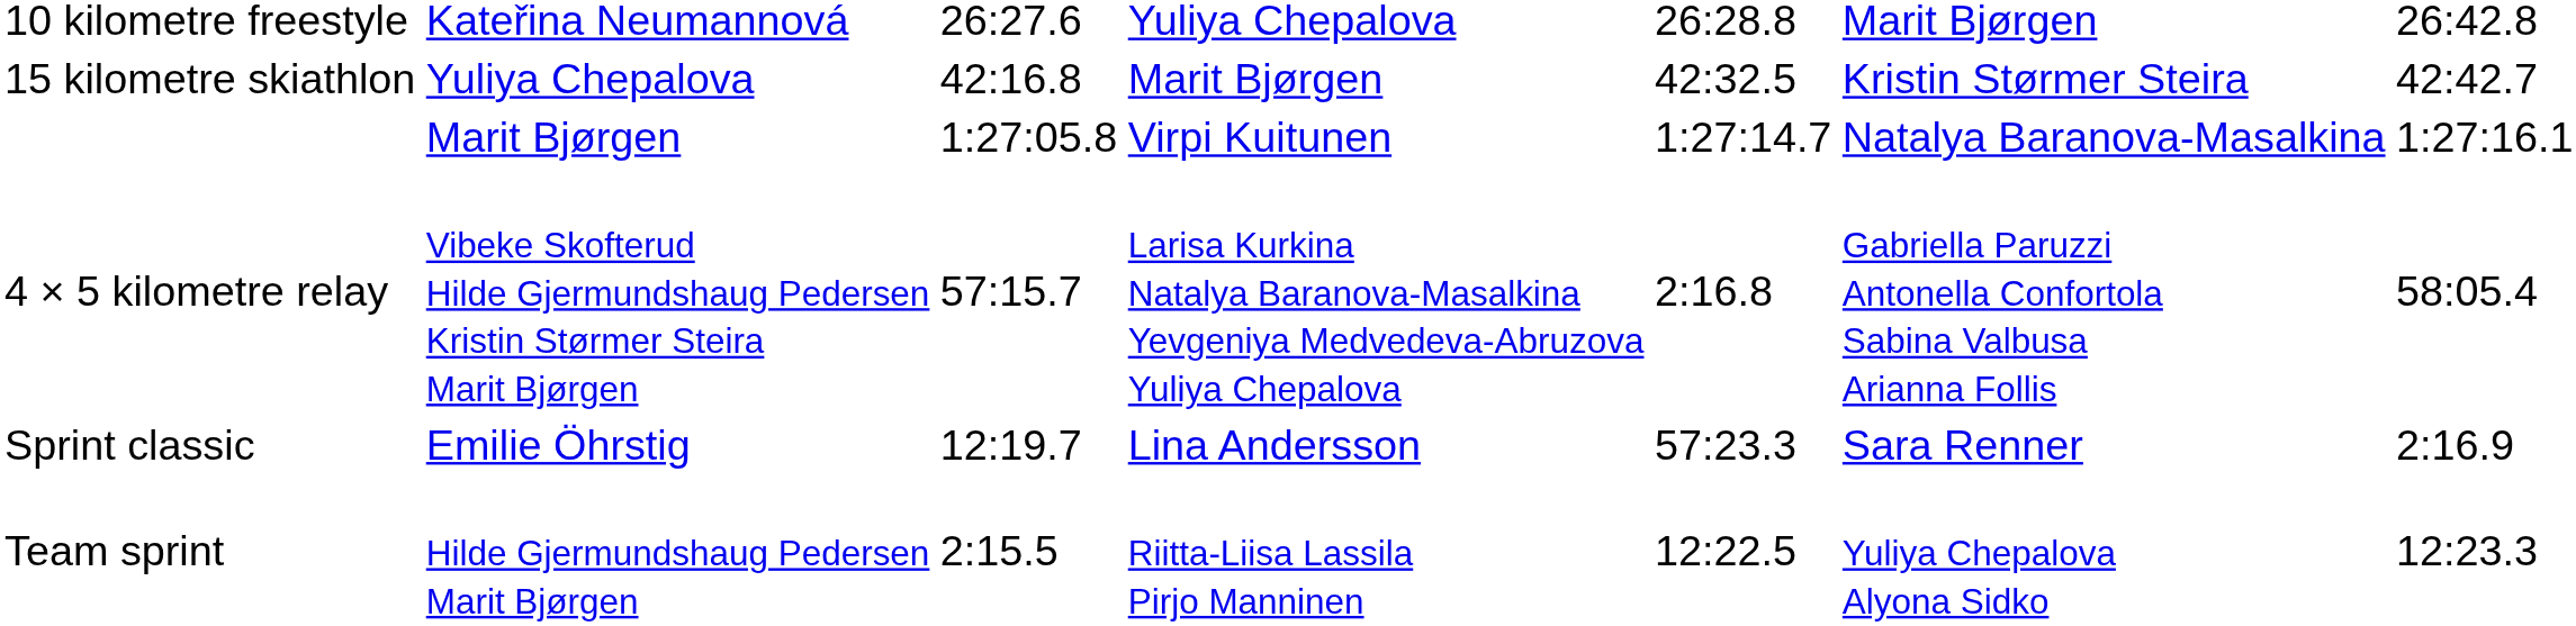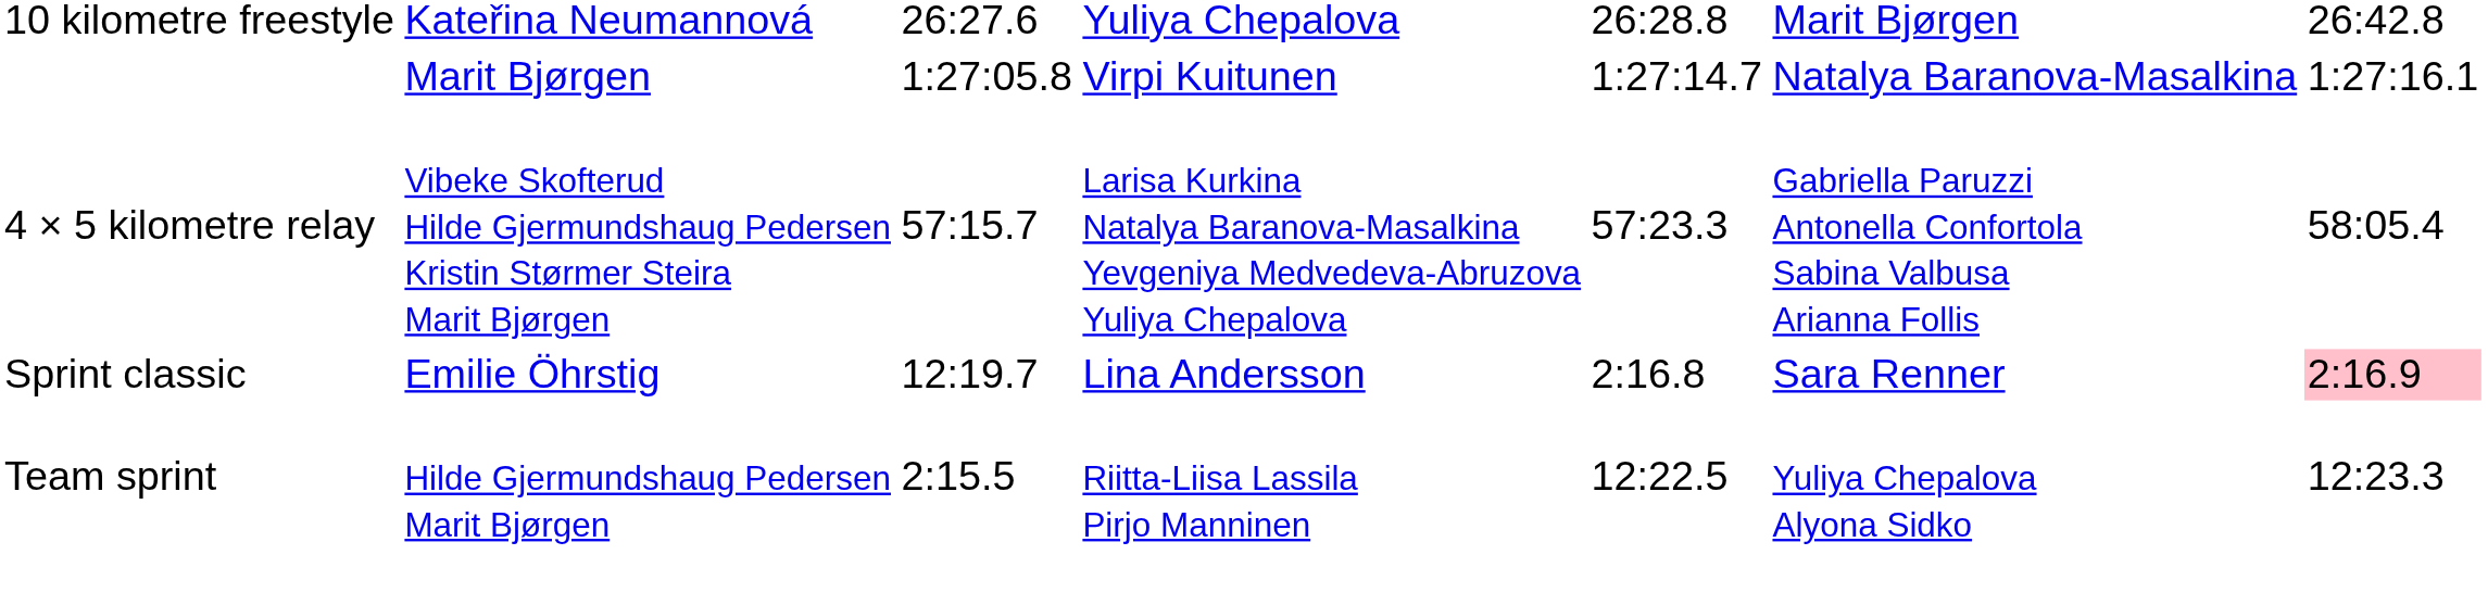- row: 15 kilometre skiathlon | Yuliya Chepalova | 42:16.8 | Marit Bjørgen | 42:32.5 | Kristin Størmer Steira | 42:42.7
4 × 5 kilometre relay | column 5: 2:16.8 -> 57:23.3
Sprint classic | column 5: 57:23.3 -> 2:16.8
Sprint classic | column 7: no background -> pink background
